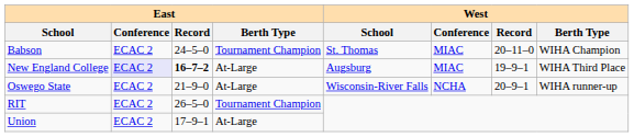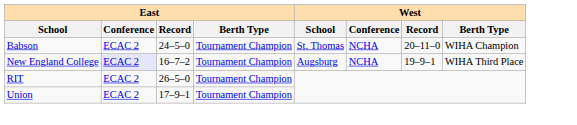Babson | West / Conference: MIAC -> NCHA
New England College | East / Record: bold -> normal
New England College | East / Berth Type: At-Large -> Tournament Champion
New England College | West / Conference: MIAC -> NCHA
- row: Oswego State | ECAC 2 | 21–9–0 | At-Large | Wisconsin-River Falls | NCHA | 20–9–1 | WIHA runner-up
Union | East / Berth Type: At-Large -> Tournament Champion
